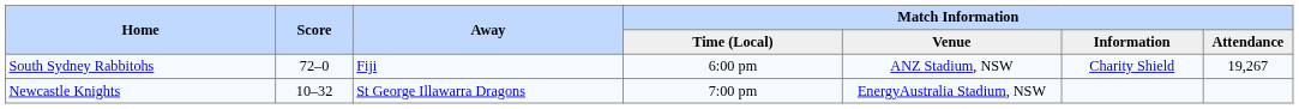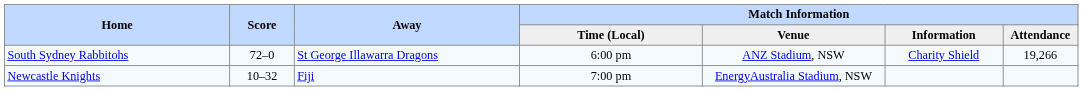South Sydney Rabbitohs | Away: Fiji -> St George Illawarra Dragons
South Sydney Rabbitohs | Match Information / Attendance: 19,267 -> 19,266
Newcastle Knights | Away: St George Illawarra Dragons -> Fiji
